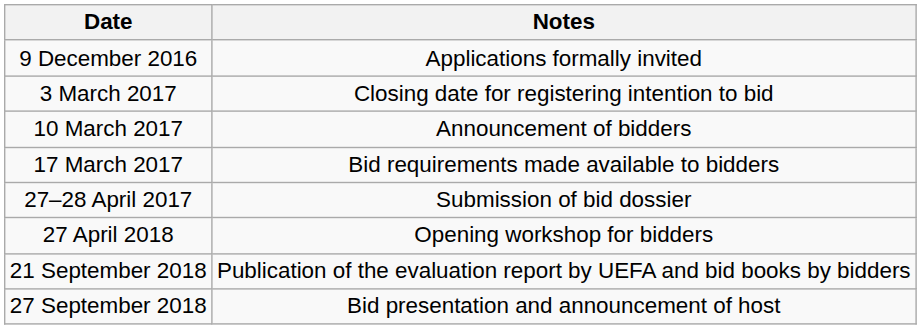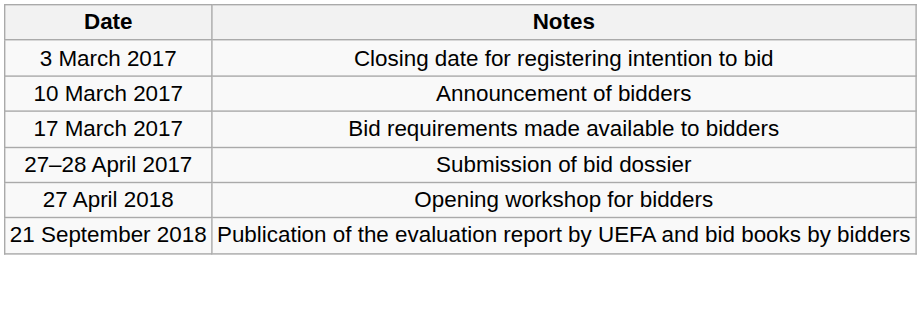- row: 9 December 2016 | Applications formally invited
- row: 27 September 2018 | Bid presentation and announcement of host
